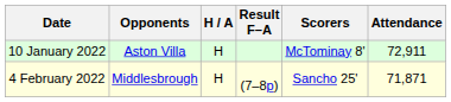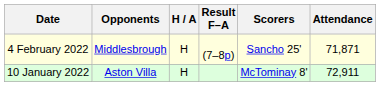rows swapped: 10 January 2022 <-> 4 February 2022
